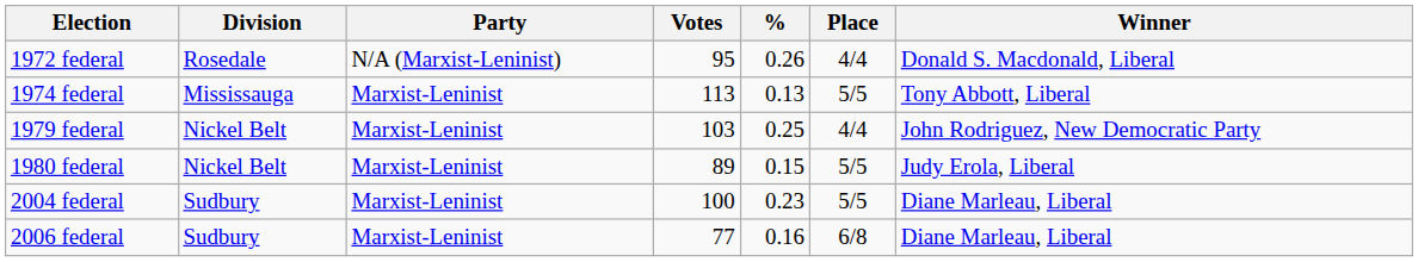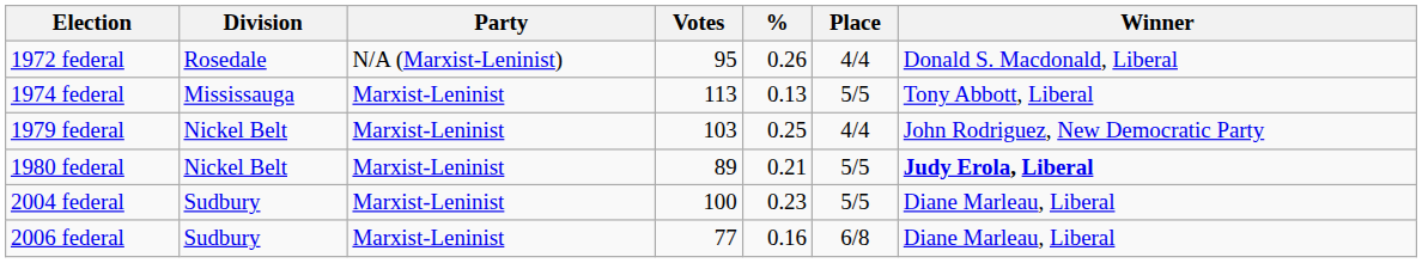1980 federal | %: 0.15 -> 0.21
1980 federal | Winner: normal -> bold
